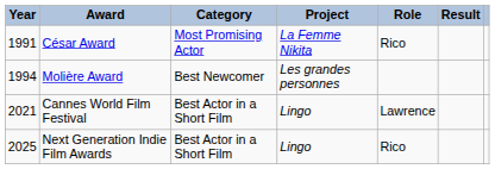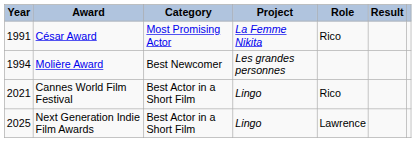Cannes World Film Festival | Role: Lawrence -> Rico
Next Generation Indie Film Awards | Role: Rico -> Lawrence
